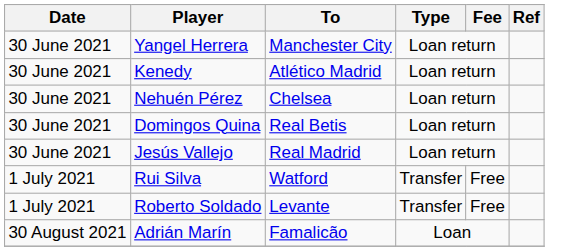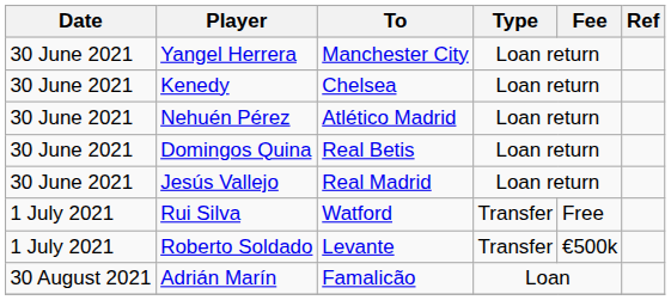Kenedy | To: Atlético Madrid -> Chelsea
Nehuén Pérez | To: Chelsea -> Atlético Madrid
Roberto Soldado | Fee: Free -> €500k
